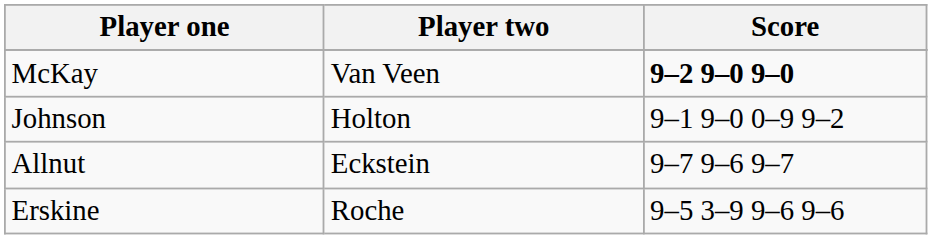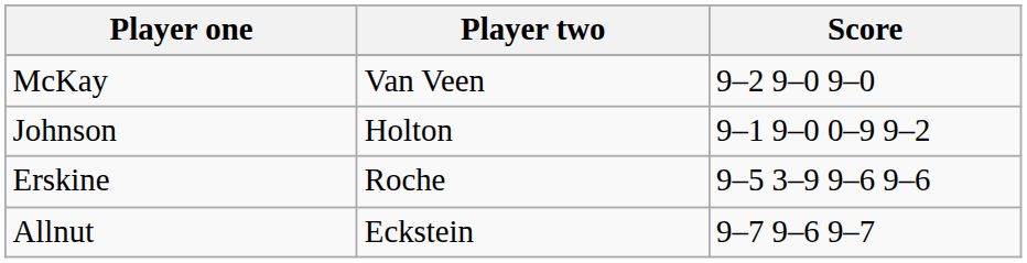McKay | Score: bold -> normal
rows swapped: Allnut <-> Erskine
